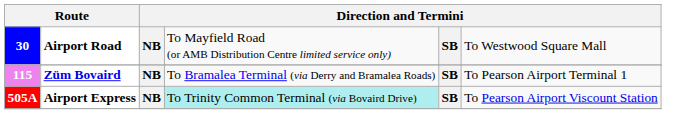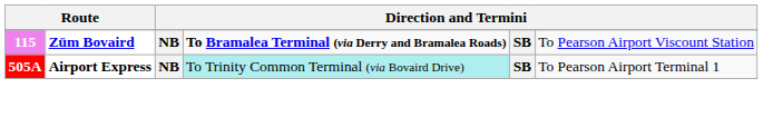- row: 30 | Airport Road | NB | To Mayfield Road (or AMB Distribution Centre limited service only) | SB | To Westwood Square Mall
115 | column 4: normal -> bold
115 | column 6: To Pearson Airport Terminal 1 -> To Pearson Airport Viscount Station
505A | column 6: To Pearson Airport Viscount Station -> To Pearson Airport Terminal 1
